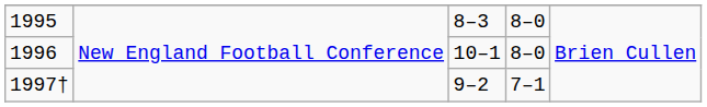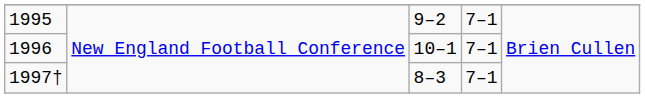1995 | column 3: 8–3 -> 9–2
1995 | column 4: 8–0 -> 7–1
1996 | column 4: 8–0 -> 7–1
1997† | column 3: 9–2 -> 8–3
